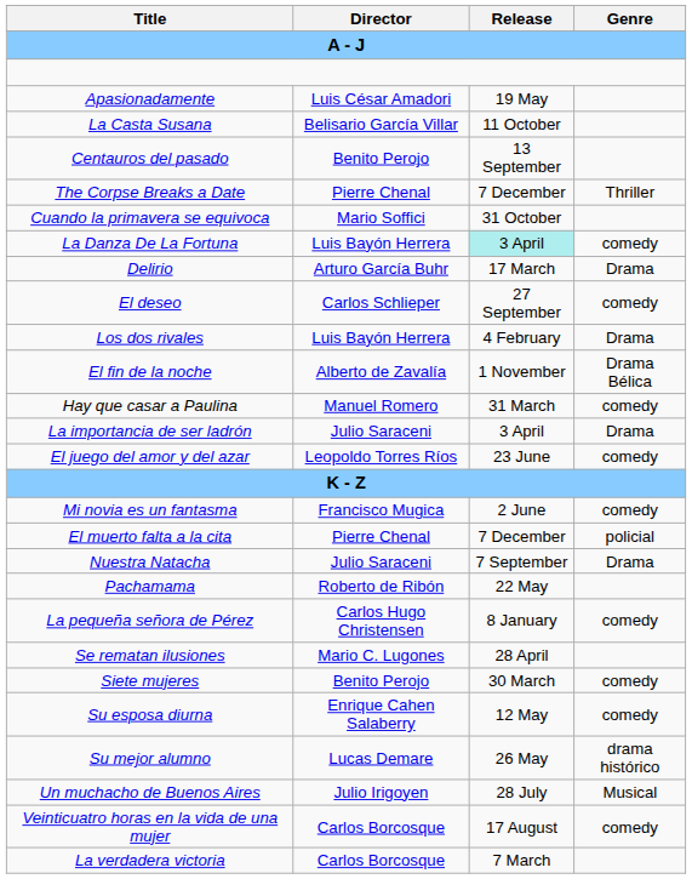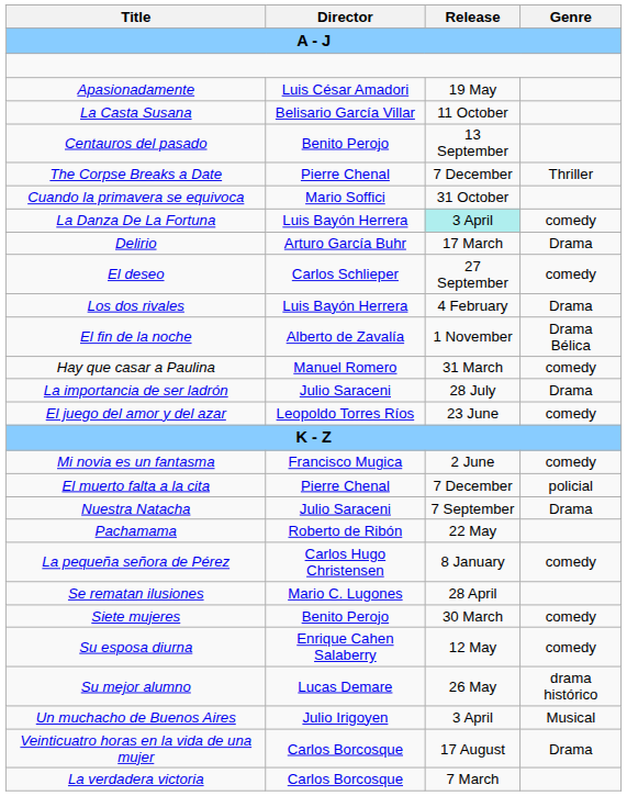La importancia de ser ladrón | Release: 3 April -> 28 July
Un muchacho de Buenos Aires | Release: 28 July -> 3 April
Veinticuatro horas en la vida de una mujer | Genre: comedy -> Drama
